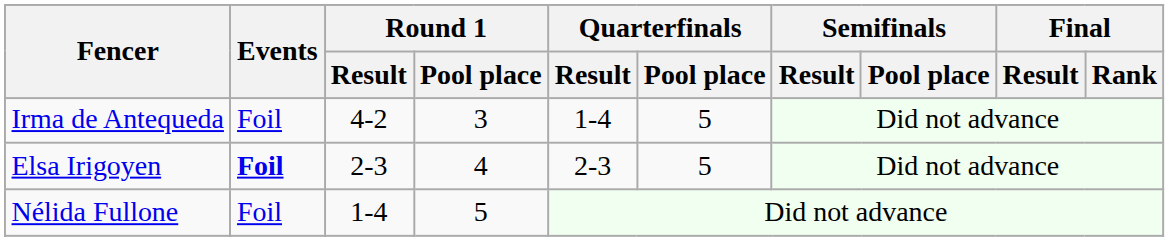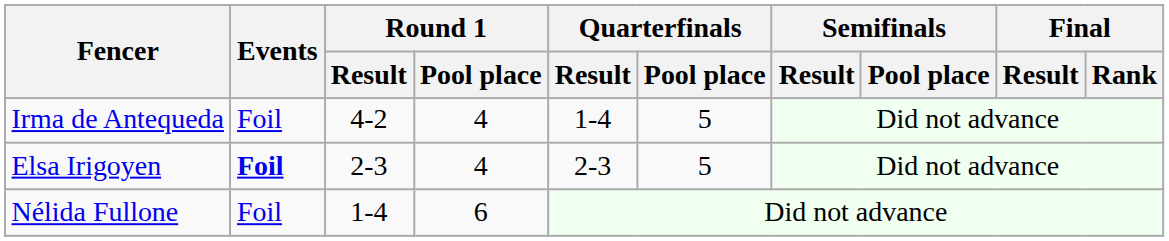Irma de Antequeda | Round 1 / Pool place: 3 -> 4
Nélida Fullone | Round 1 / Pool place: 5 -> 6
